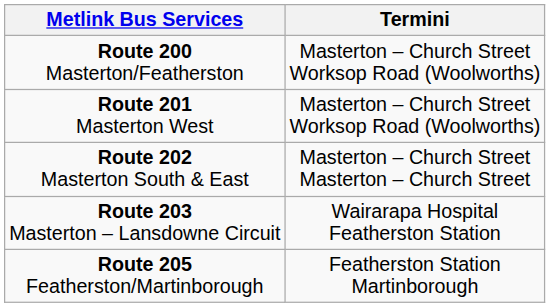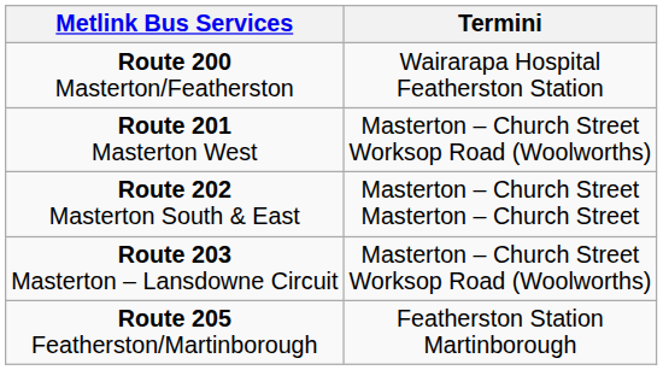Route 200 Masterton/Featherston | Termini: Masterton – Church Street Worksop Road (Woolworths) -> Wairarapa Hospital Featherston Station
Route 203 Masterton – Lansdowne Circuit | Termini: Wairarapa Hospital Featherston Station -> Masterton – Church Street Worksop Road (Woolworths)
